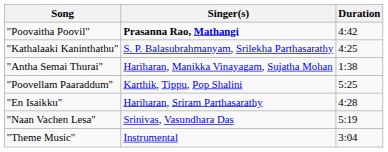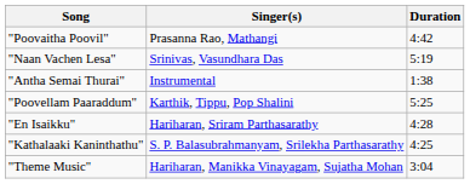"Poovaitha Poovil" | Singer(s): bold -> normal
rows swapped: "Kathalaaki Kaninthathu" <-> "Naan Vachen Lesa"
"Antha Semai Thurai" | Singer(s): Hariharan, Manikka Vinayagam, Sujatha Mohan -> Instrumental
"Theme Music" | Singer(s): Instrumental -> Hariharan, Manikka Vinayagam, Sujatha Mohan
